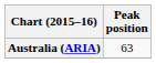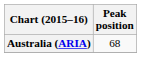Australia (ARIA) | Peak position: 63 -> 68
